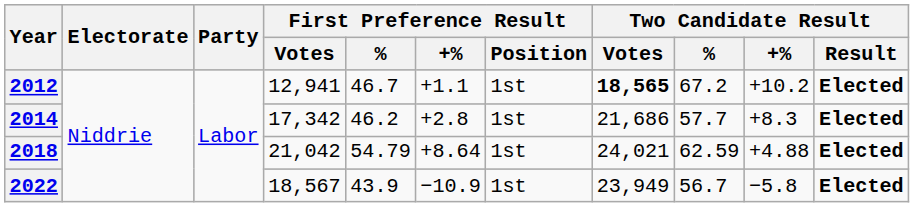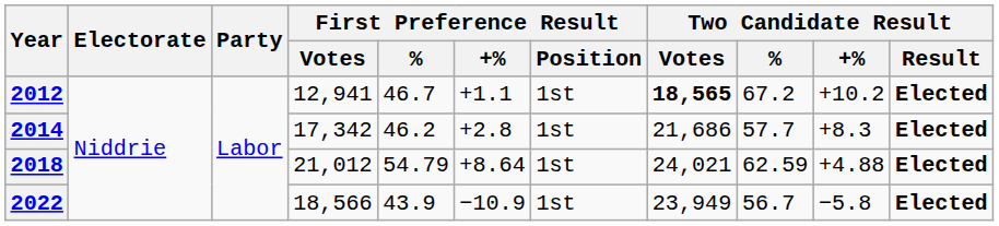2018 | First Preference Result / Votes: 21,042 -> 21,012
2022 | First Preference Result / Votes: 18,567 -> 18,566
